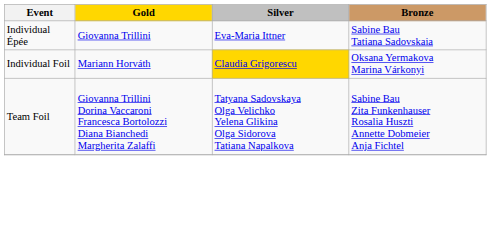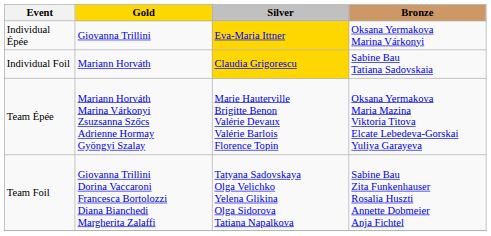Individual Épée | Silver: no background -> gold background
Individual Épée | Bronze: Sabine Bau Tatiana Sadovskaia -> Oksana Yermakova Marina Várkonyi
Individual Foil | Bronze: Oksana Yermakova Marina Várkonyi -> Sabine Bau Tatiana Sadovskaia
+ row: Team Épée | Mariann Horváth Marina Várkonyi Zsuzsanna Szőcs Adrienne Hormay Gyöngyi Szalay | Marie Hauterville Brigitte Benon Valérie Devaux Valérie Barlois Florence Topin | Oksana Yermakova Maria Mazina Viktoria Titova Elcate Lebedeva-Gorskai Yuliya Garayeva
